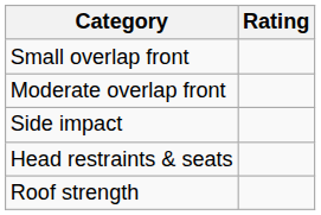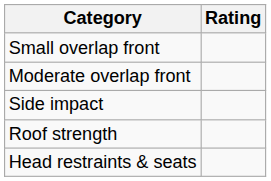rows swapped: Roof strength <-> Head restraints & seats
